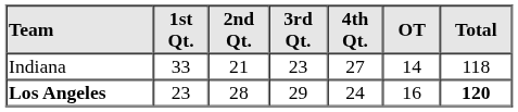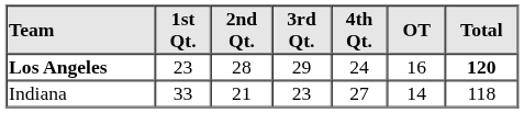rows swapped: Los Angeles <-> Indiana
